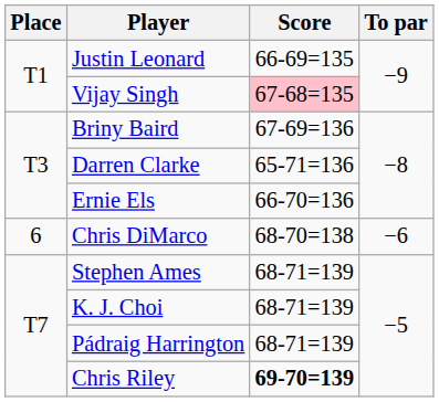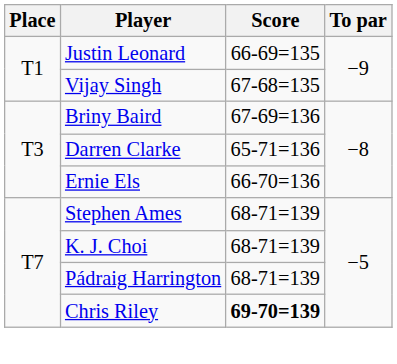Vijay Singh | Score: pink background -> no background
- row: 6 | Chris DiMarco | 68-70=138 | −6
